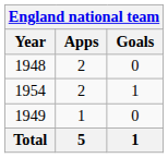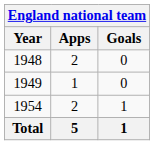rows swapped: 1949 <-> 1954
